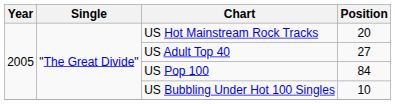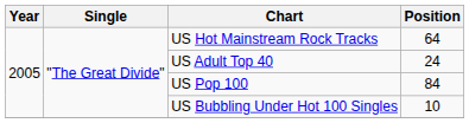US Hot Mainstream Rock Tracks | Position: 20 -> 64
US Adult Top 40 | Position: 27 -> 24
